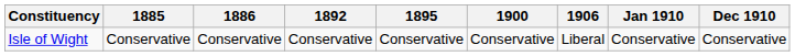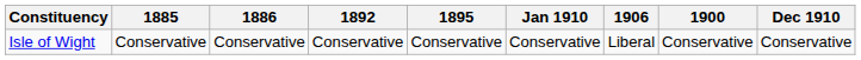columns swapped: 1900 <-> Jan 1910
